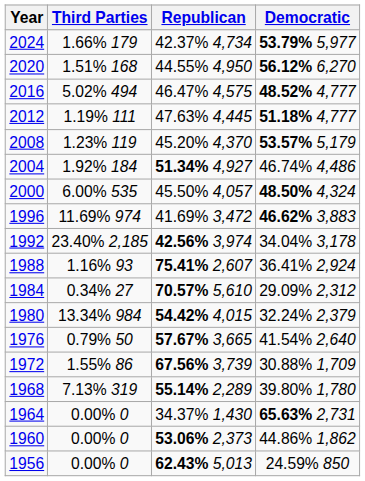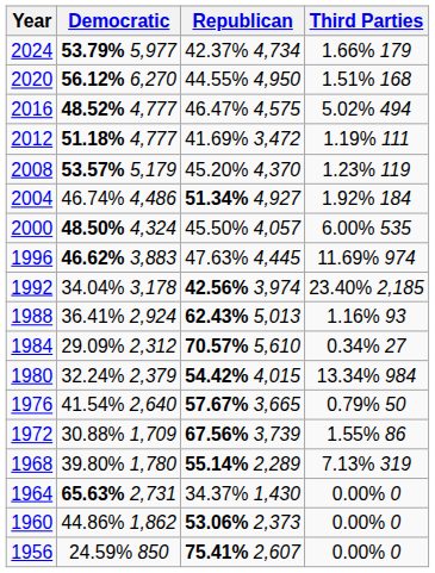columns swapped: Democratic <-> Third Parties
2012 | Republican: 47.63% 4,445 -> 41.69% 3,472
1996 | Republican: 41.69% 3,472 -> 47.63% 4,445
1988 | Republican: 75.41% 2,607 -> 62.43% 5,013
1956 | Republican: 62.43% 5,013 -> 75.41% 2,607
